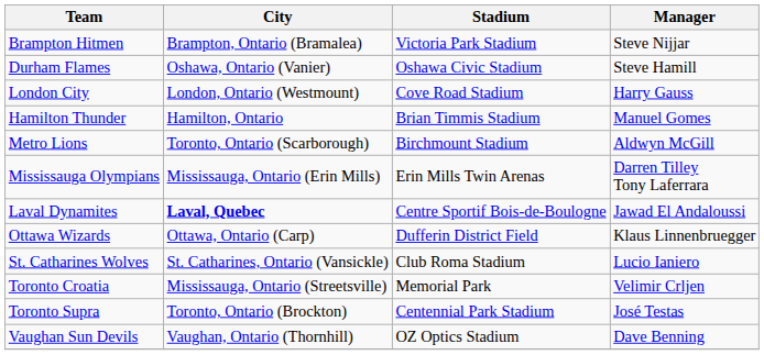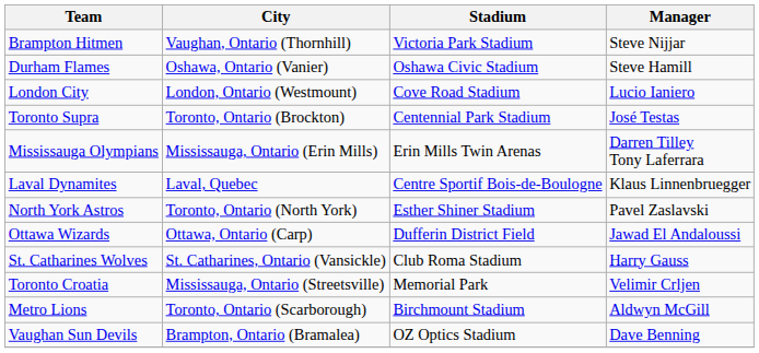Brampton Hitmen | City: Brampton, Ontario (Bramalea) -> Vaughan, Ontario (Thornhill)
London City | Manager: Harry Gauss -> Lucio Ianiero
- row: Hamilton Thunder | Hamilton, Ontario | Brian Timmis Stadium | Manuel Gomes
rows swapped: Metro Lions <-> Toronto Supra
Laval Dynamites | City: bold -> normal
Laval Dynamites | Manager: Jawad El Andaloussi -> Klaus Linnenbruegger
+ row: North York Astros | Toronto, Ontario (North York) | Esther Shiner Stadium | Pavel Zaslavski
Ottawa Wizards | Manager: Klaus Linnenbruegger -> Jawad El Andaloussi
St. Catharines Wolves | Manager: Lucio Ianiero -> Harry Gauss
Vaughan Sun Devils | City: Vaughan, Ontario (Thornhill) -> Brampton, Ontario (Bramalea)
